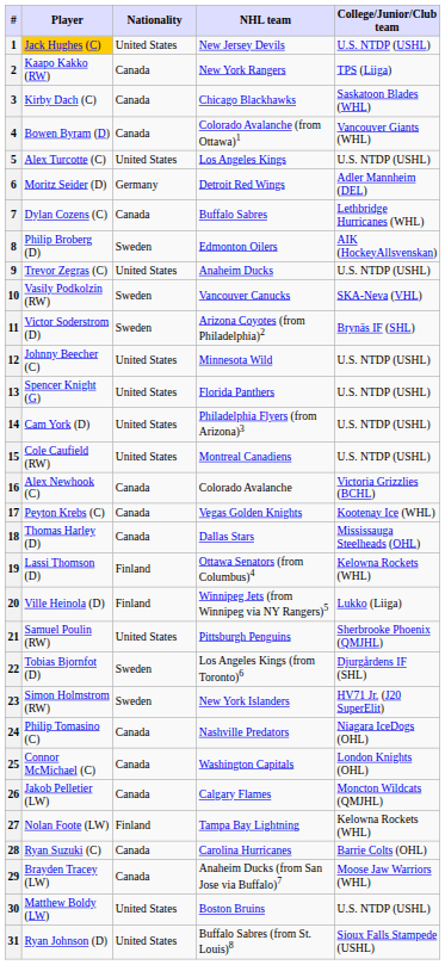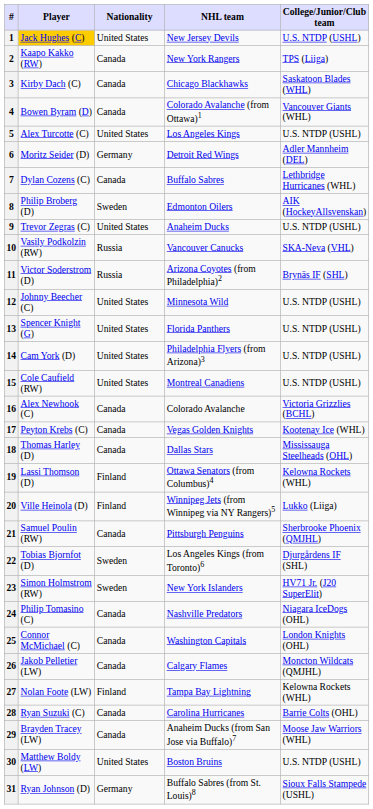10 | Nationality: Sweden -> Russia
11 | Nationality: Sweden -> Russia
21 | Nationality: United States -> Canada
31 | Nationality: United States -> Germany
